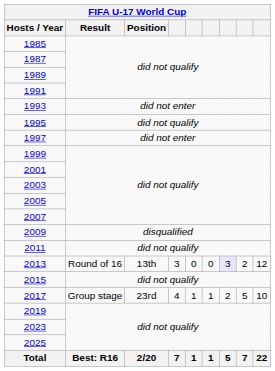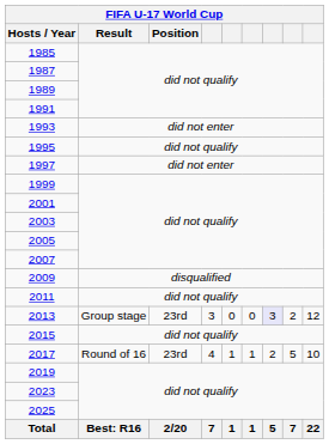2013 | FIFA U-17 World Cup / Result: Round of 16 -> Group stage
2013 | FIFA U-17 World Cup / Position: 13th -> 23rd
2017 | FIFA U-17 World Cup / Result: Group stage -> Round of 16
